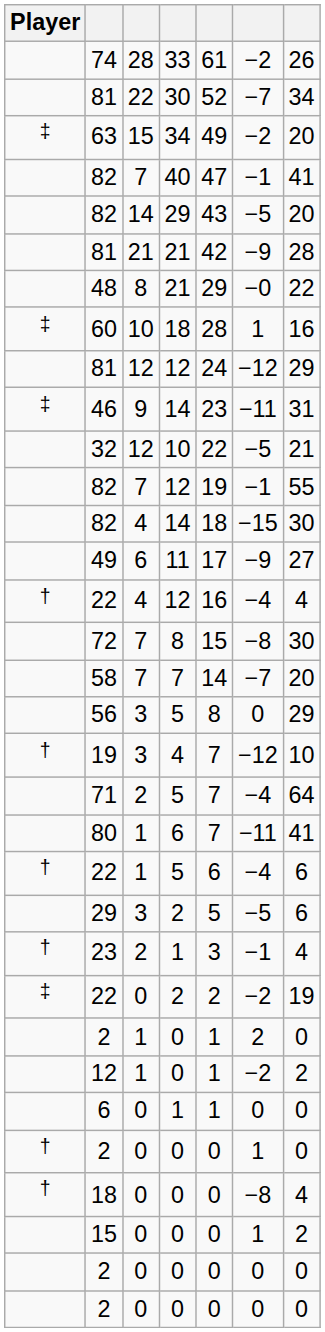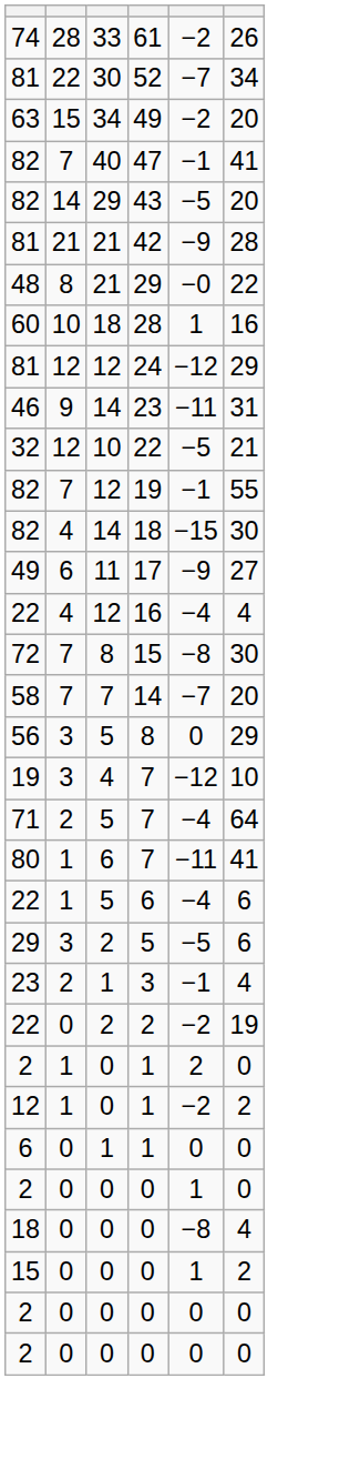- column: Player | ‡ | ‡ | ‡ | † | † | † | † | ‡ | † | †
